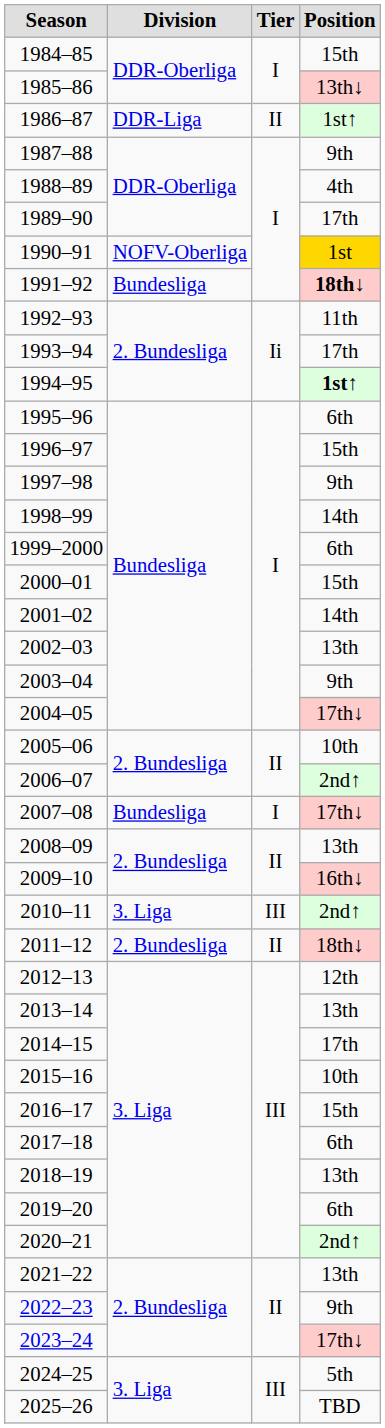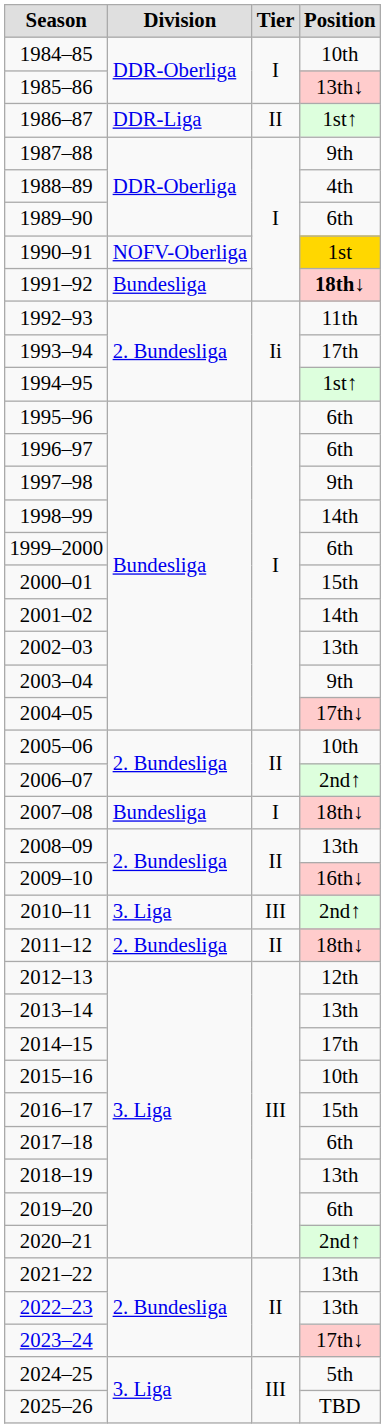1984–85 | Position: 15th -> 10th
1989–90 | Position: 17th -> 6th
1994–95 | Position: bold -> normal
1996–97 | Position: 15th -> 6th
2007–08 | Position: 17th↓ -> 18th↓
2022–23 | Position: 9th -> 13th
